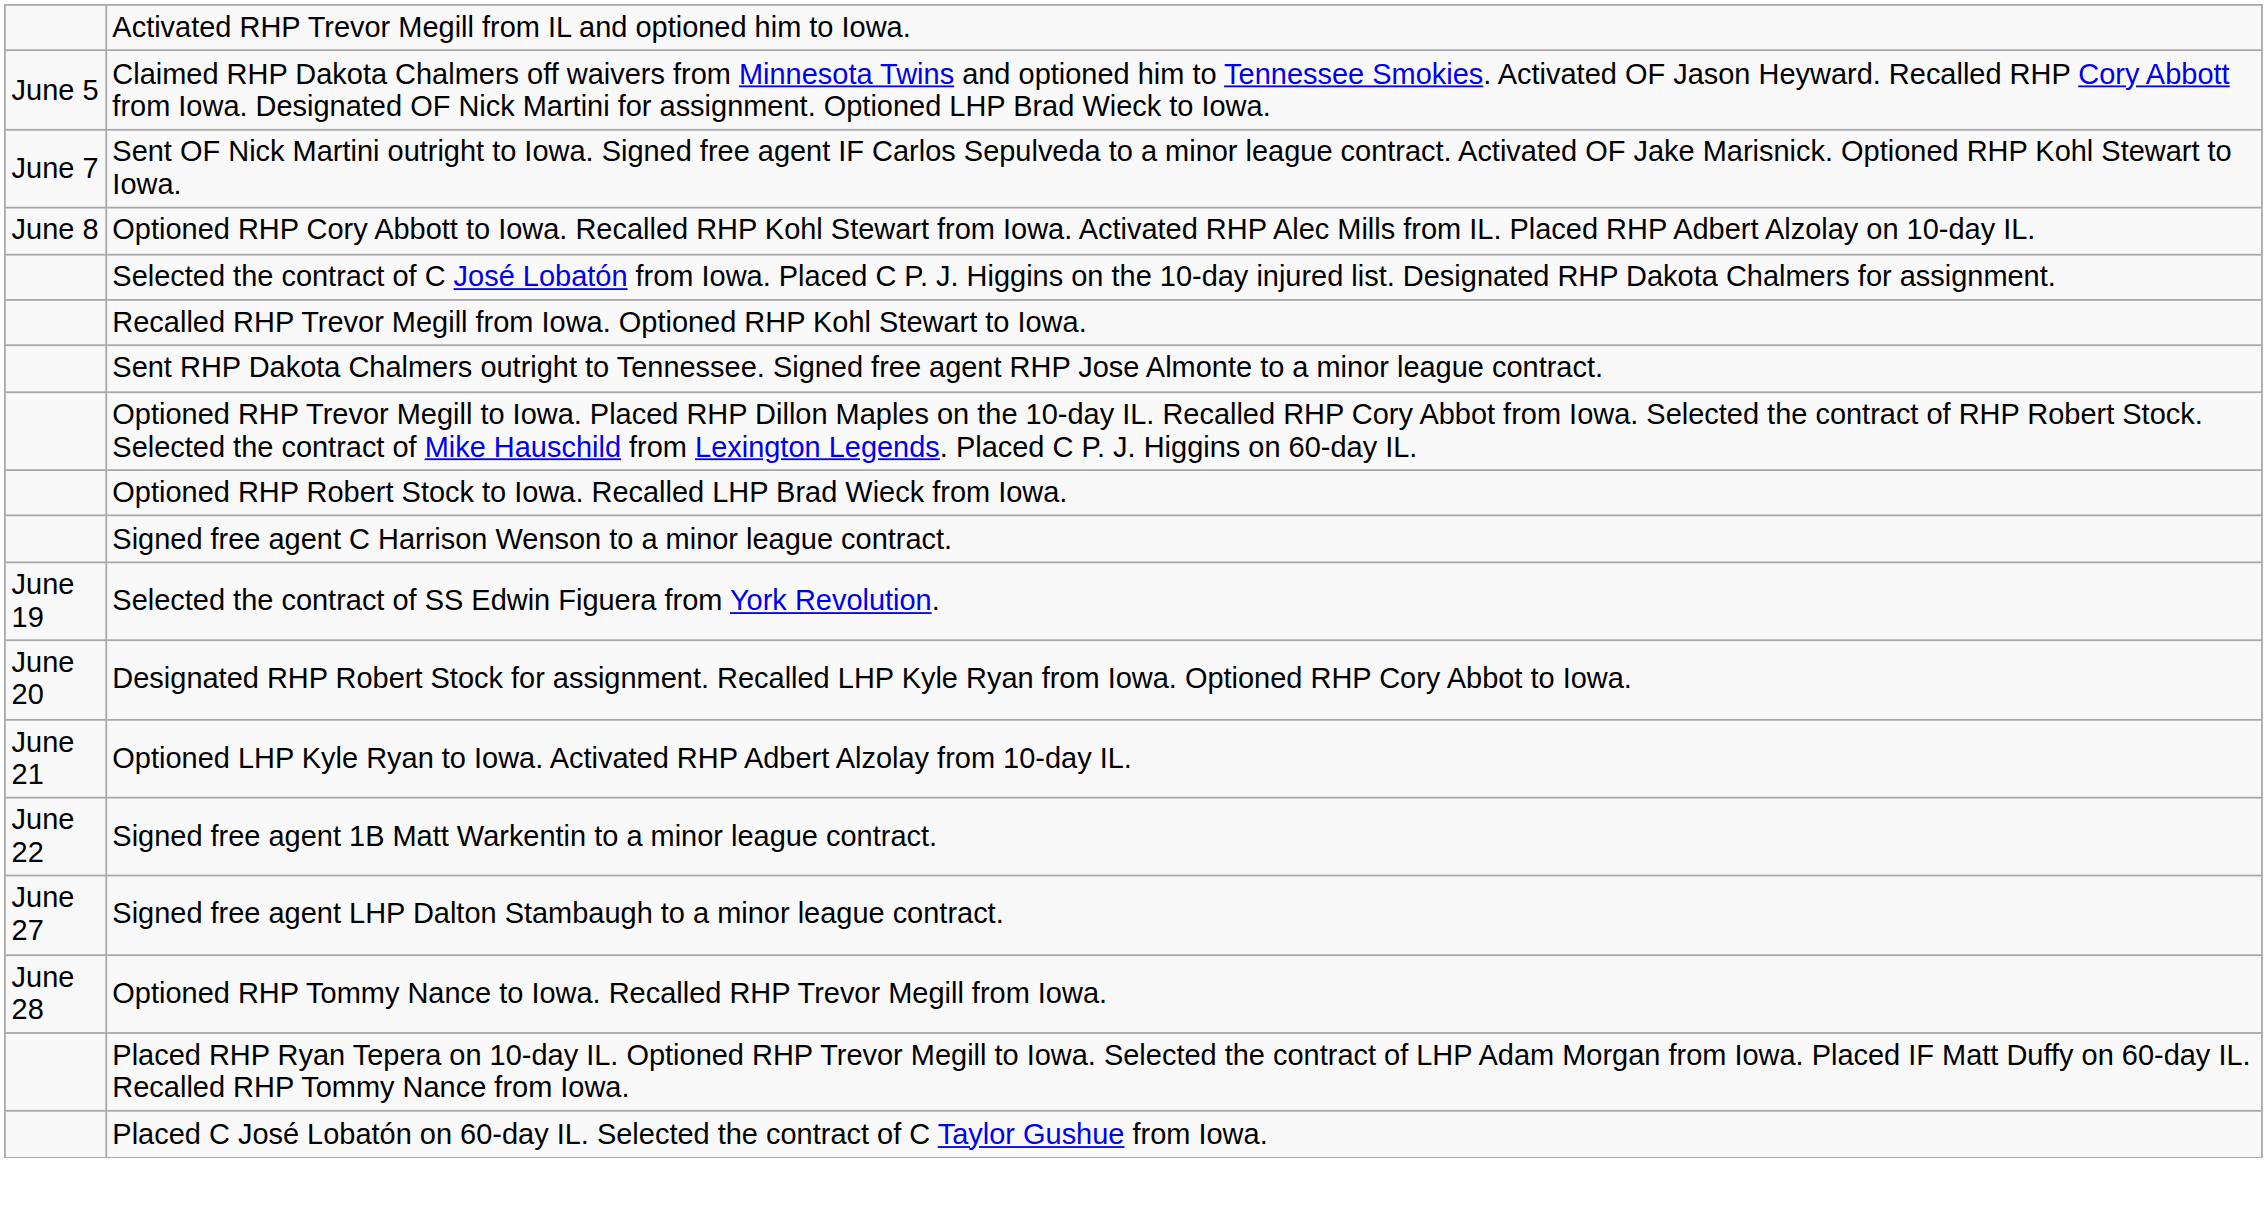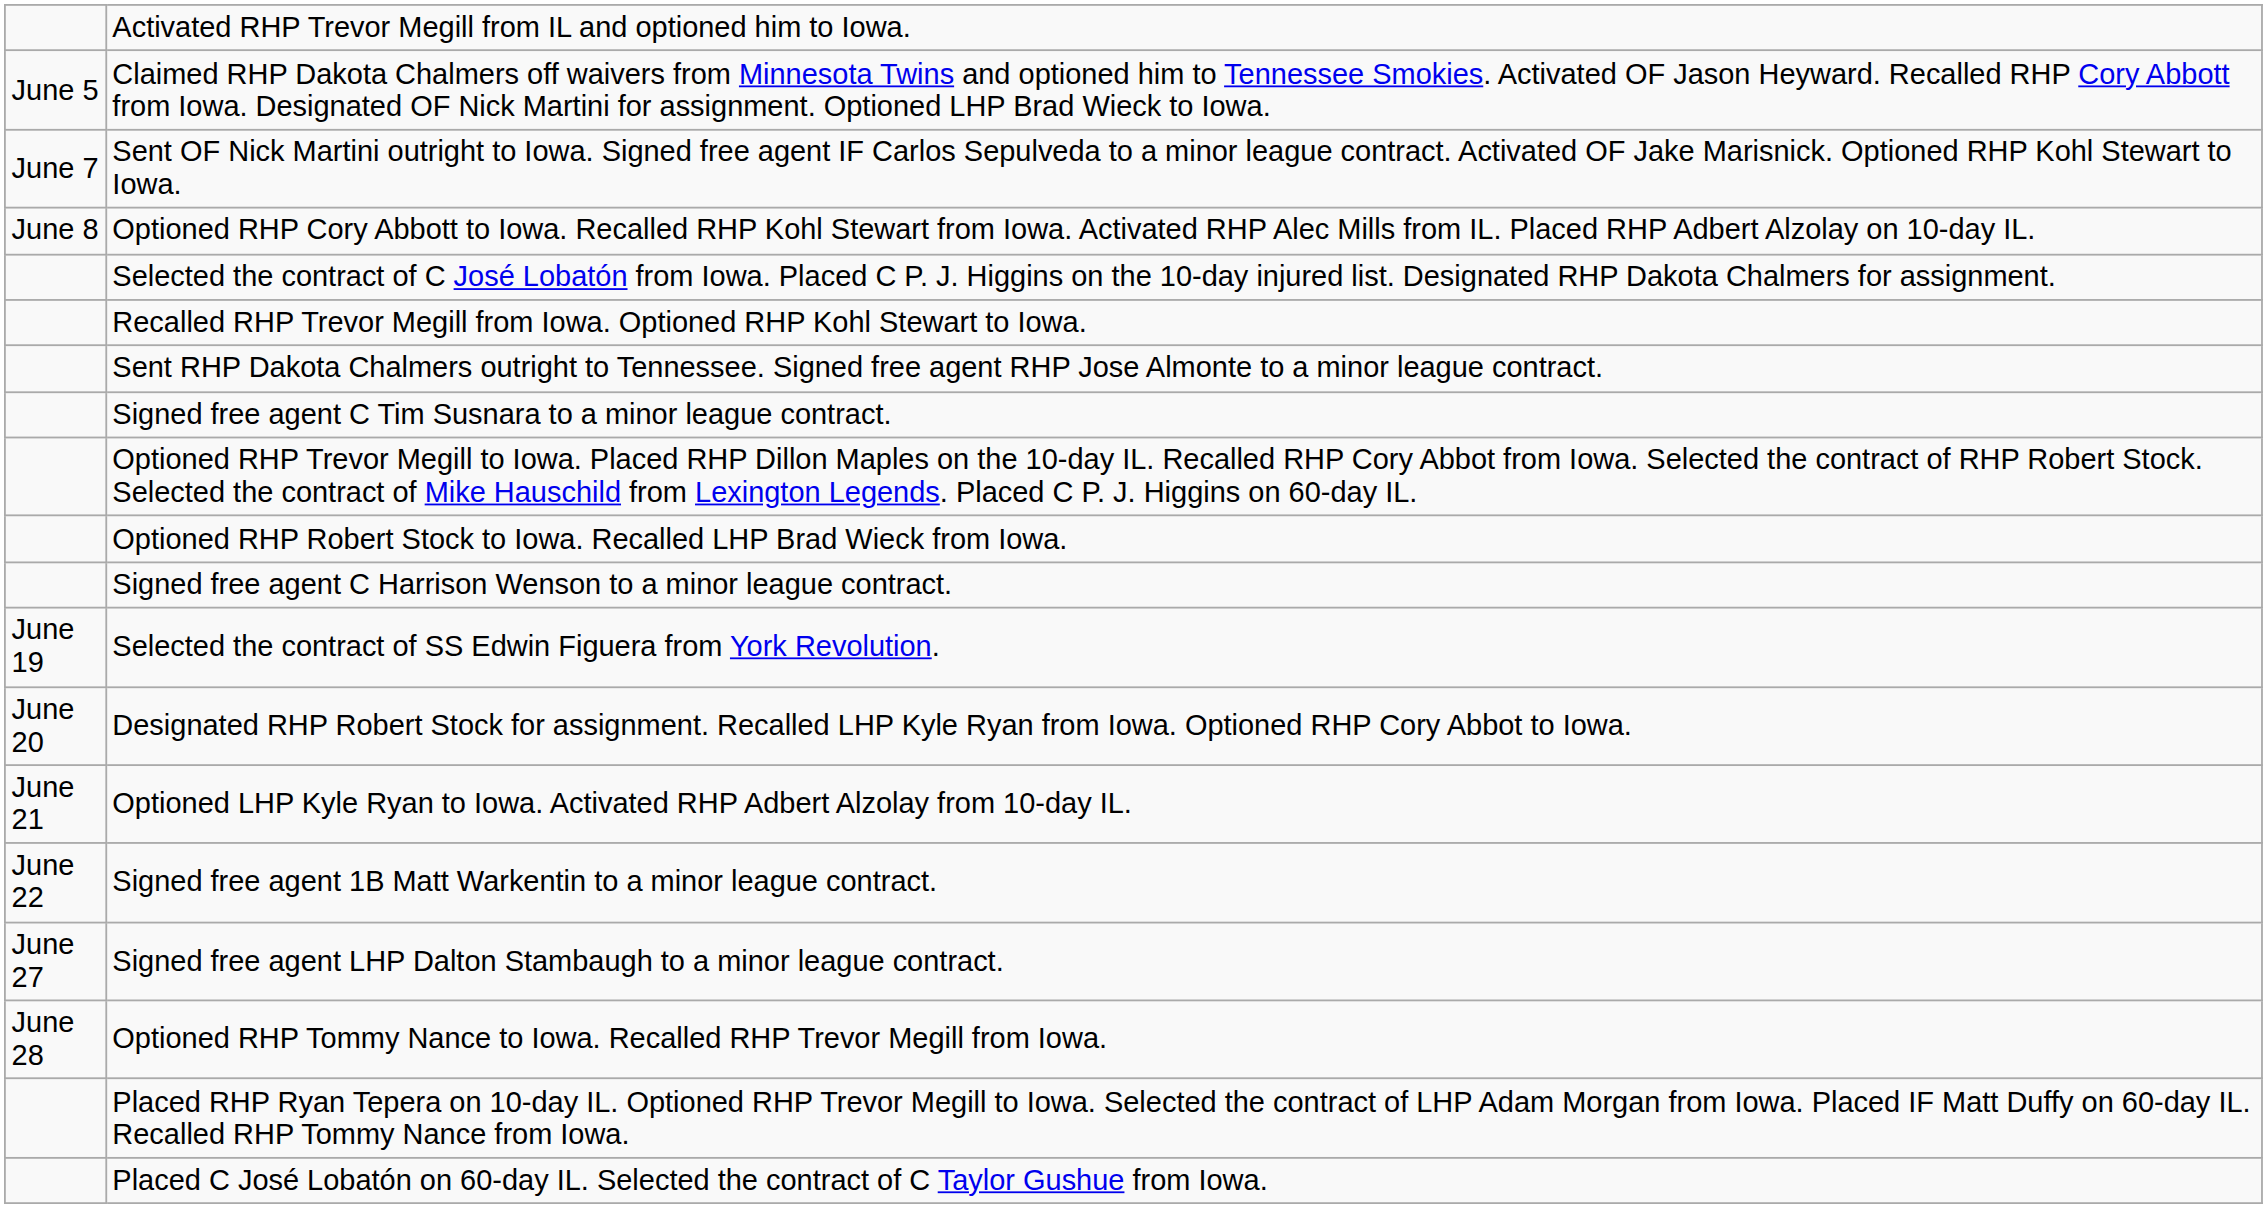+ row: Signed free agent C Tim Susnara to a minor league contract.
